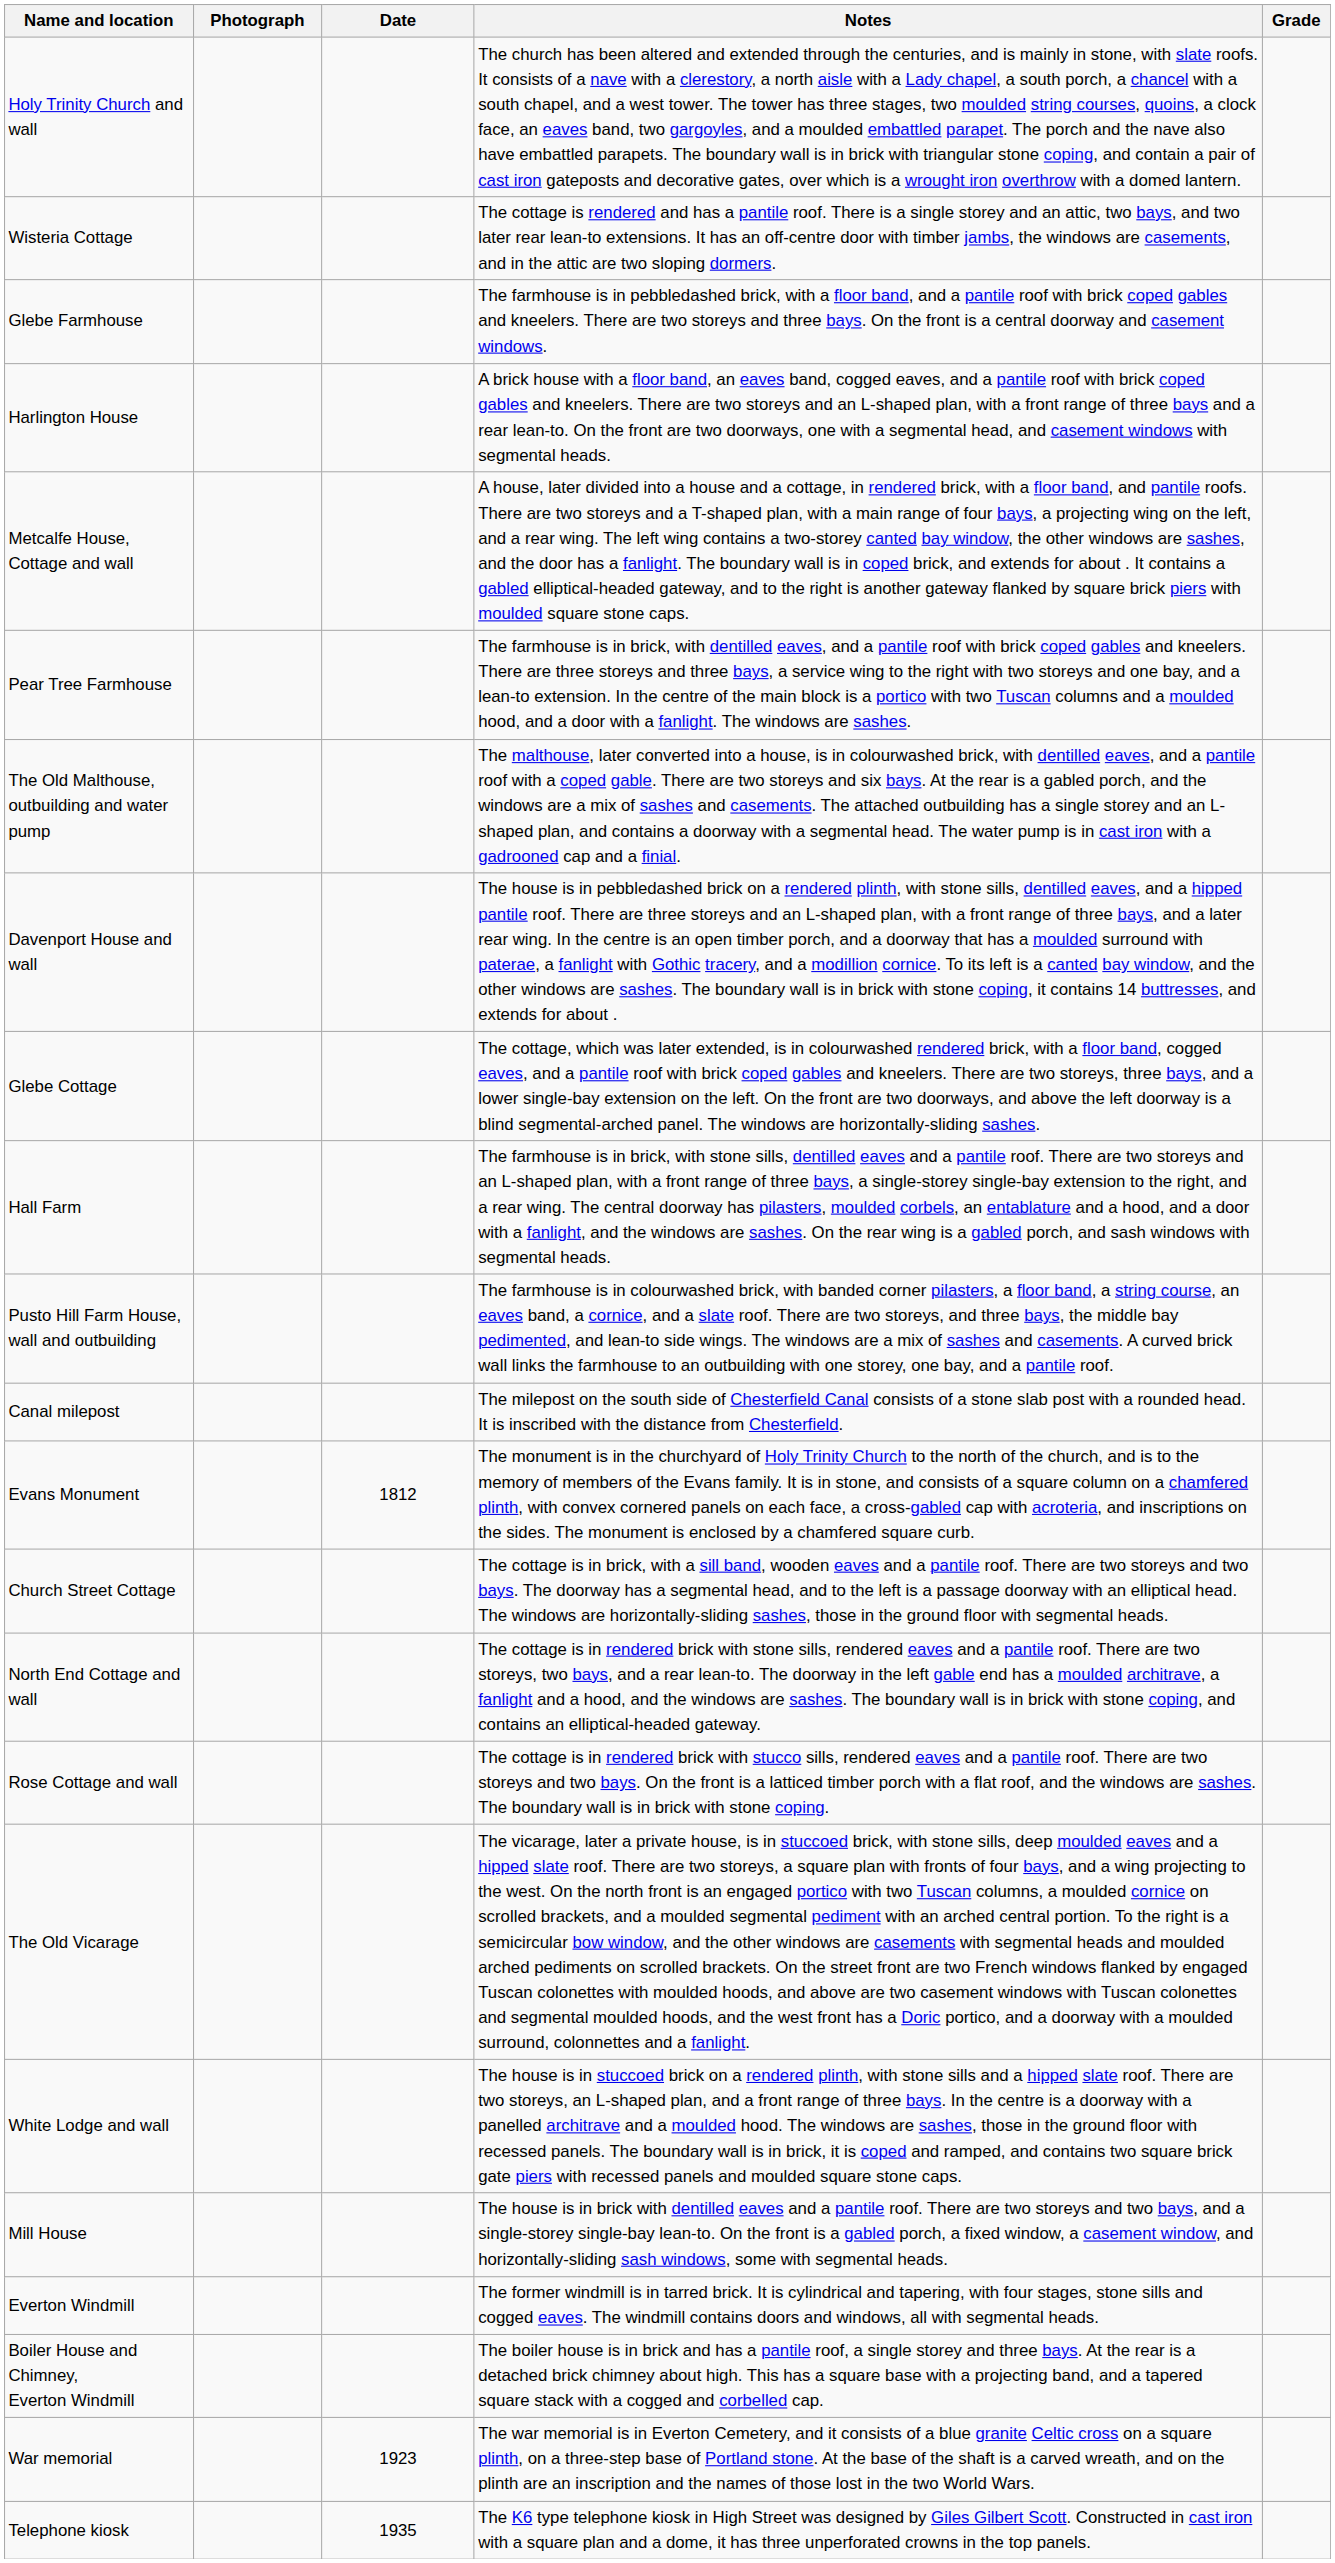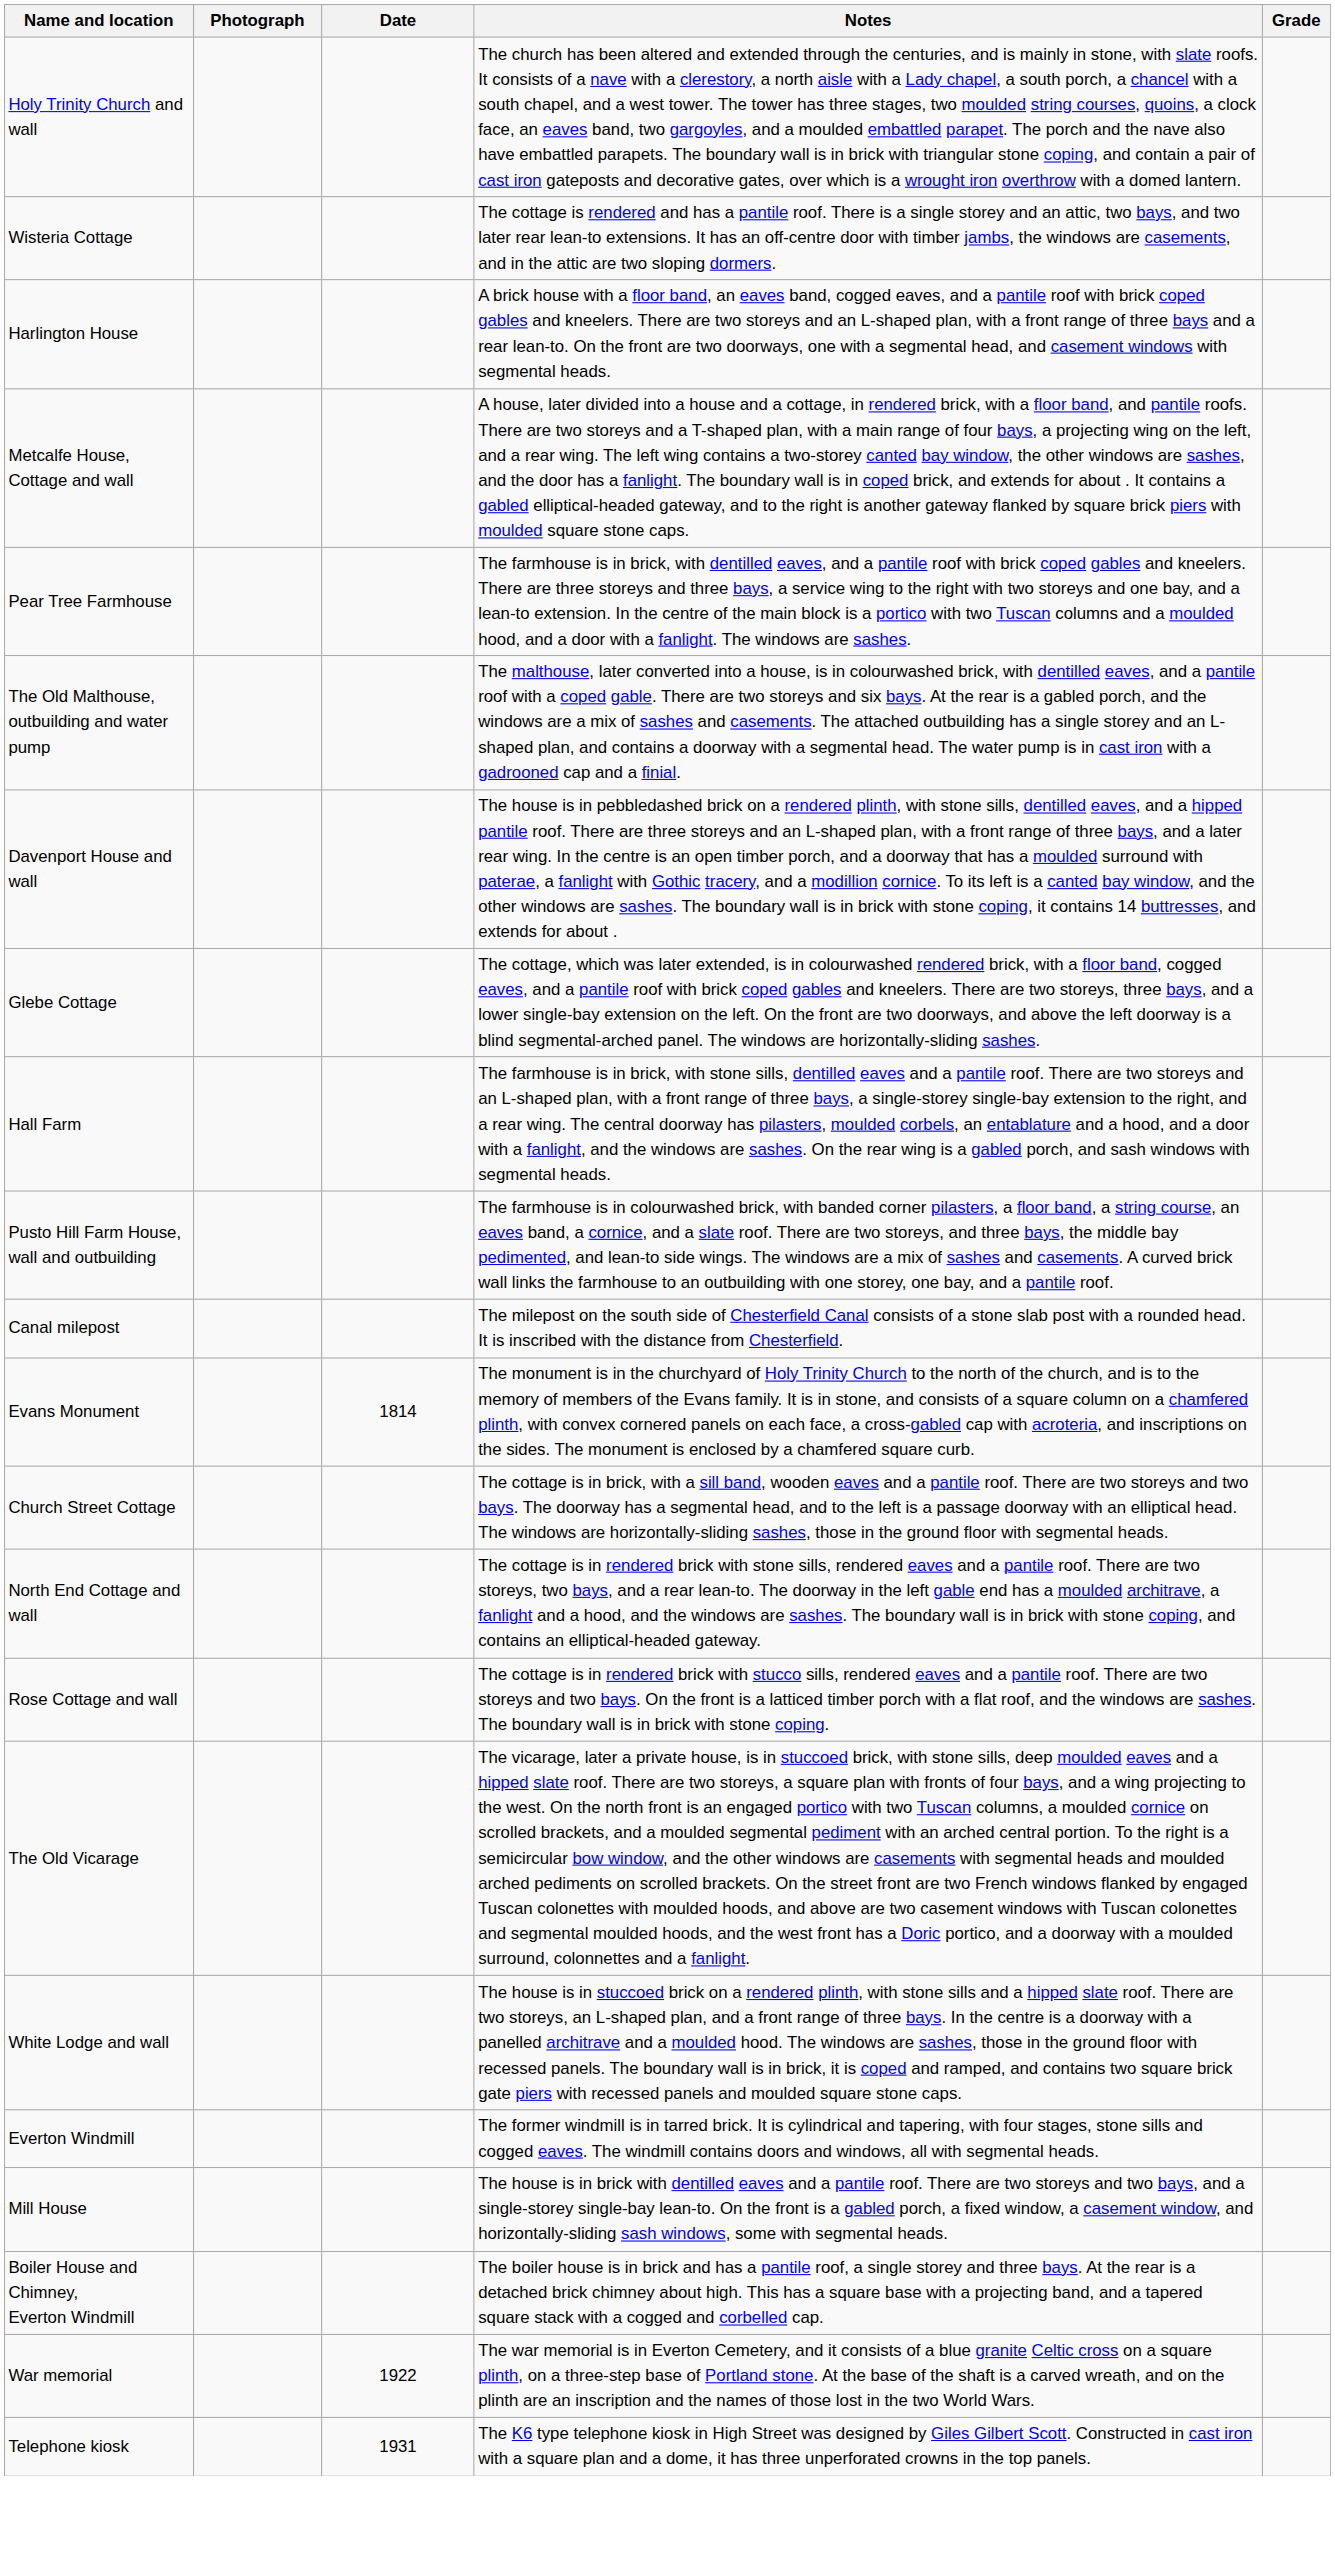- row: Glebe Farmhouse | The farmhouse is in pebbledashed brick, with a floor band, and a pantile roof with brick coped gables and kneelers. There are two storeys and three bays. On the front is a central doorway and casement windows.
Evans Monument | Date: 1812 -> 1814
rows swapped: Mill House <-> Everton Windmill
War memorial | Date: 1923 -> 1922
Telephone kiosk | Date: 1935 -> 1931
